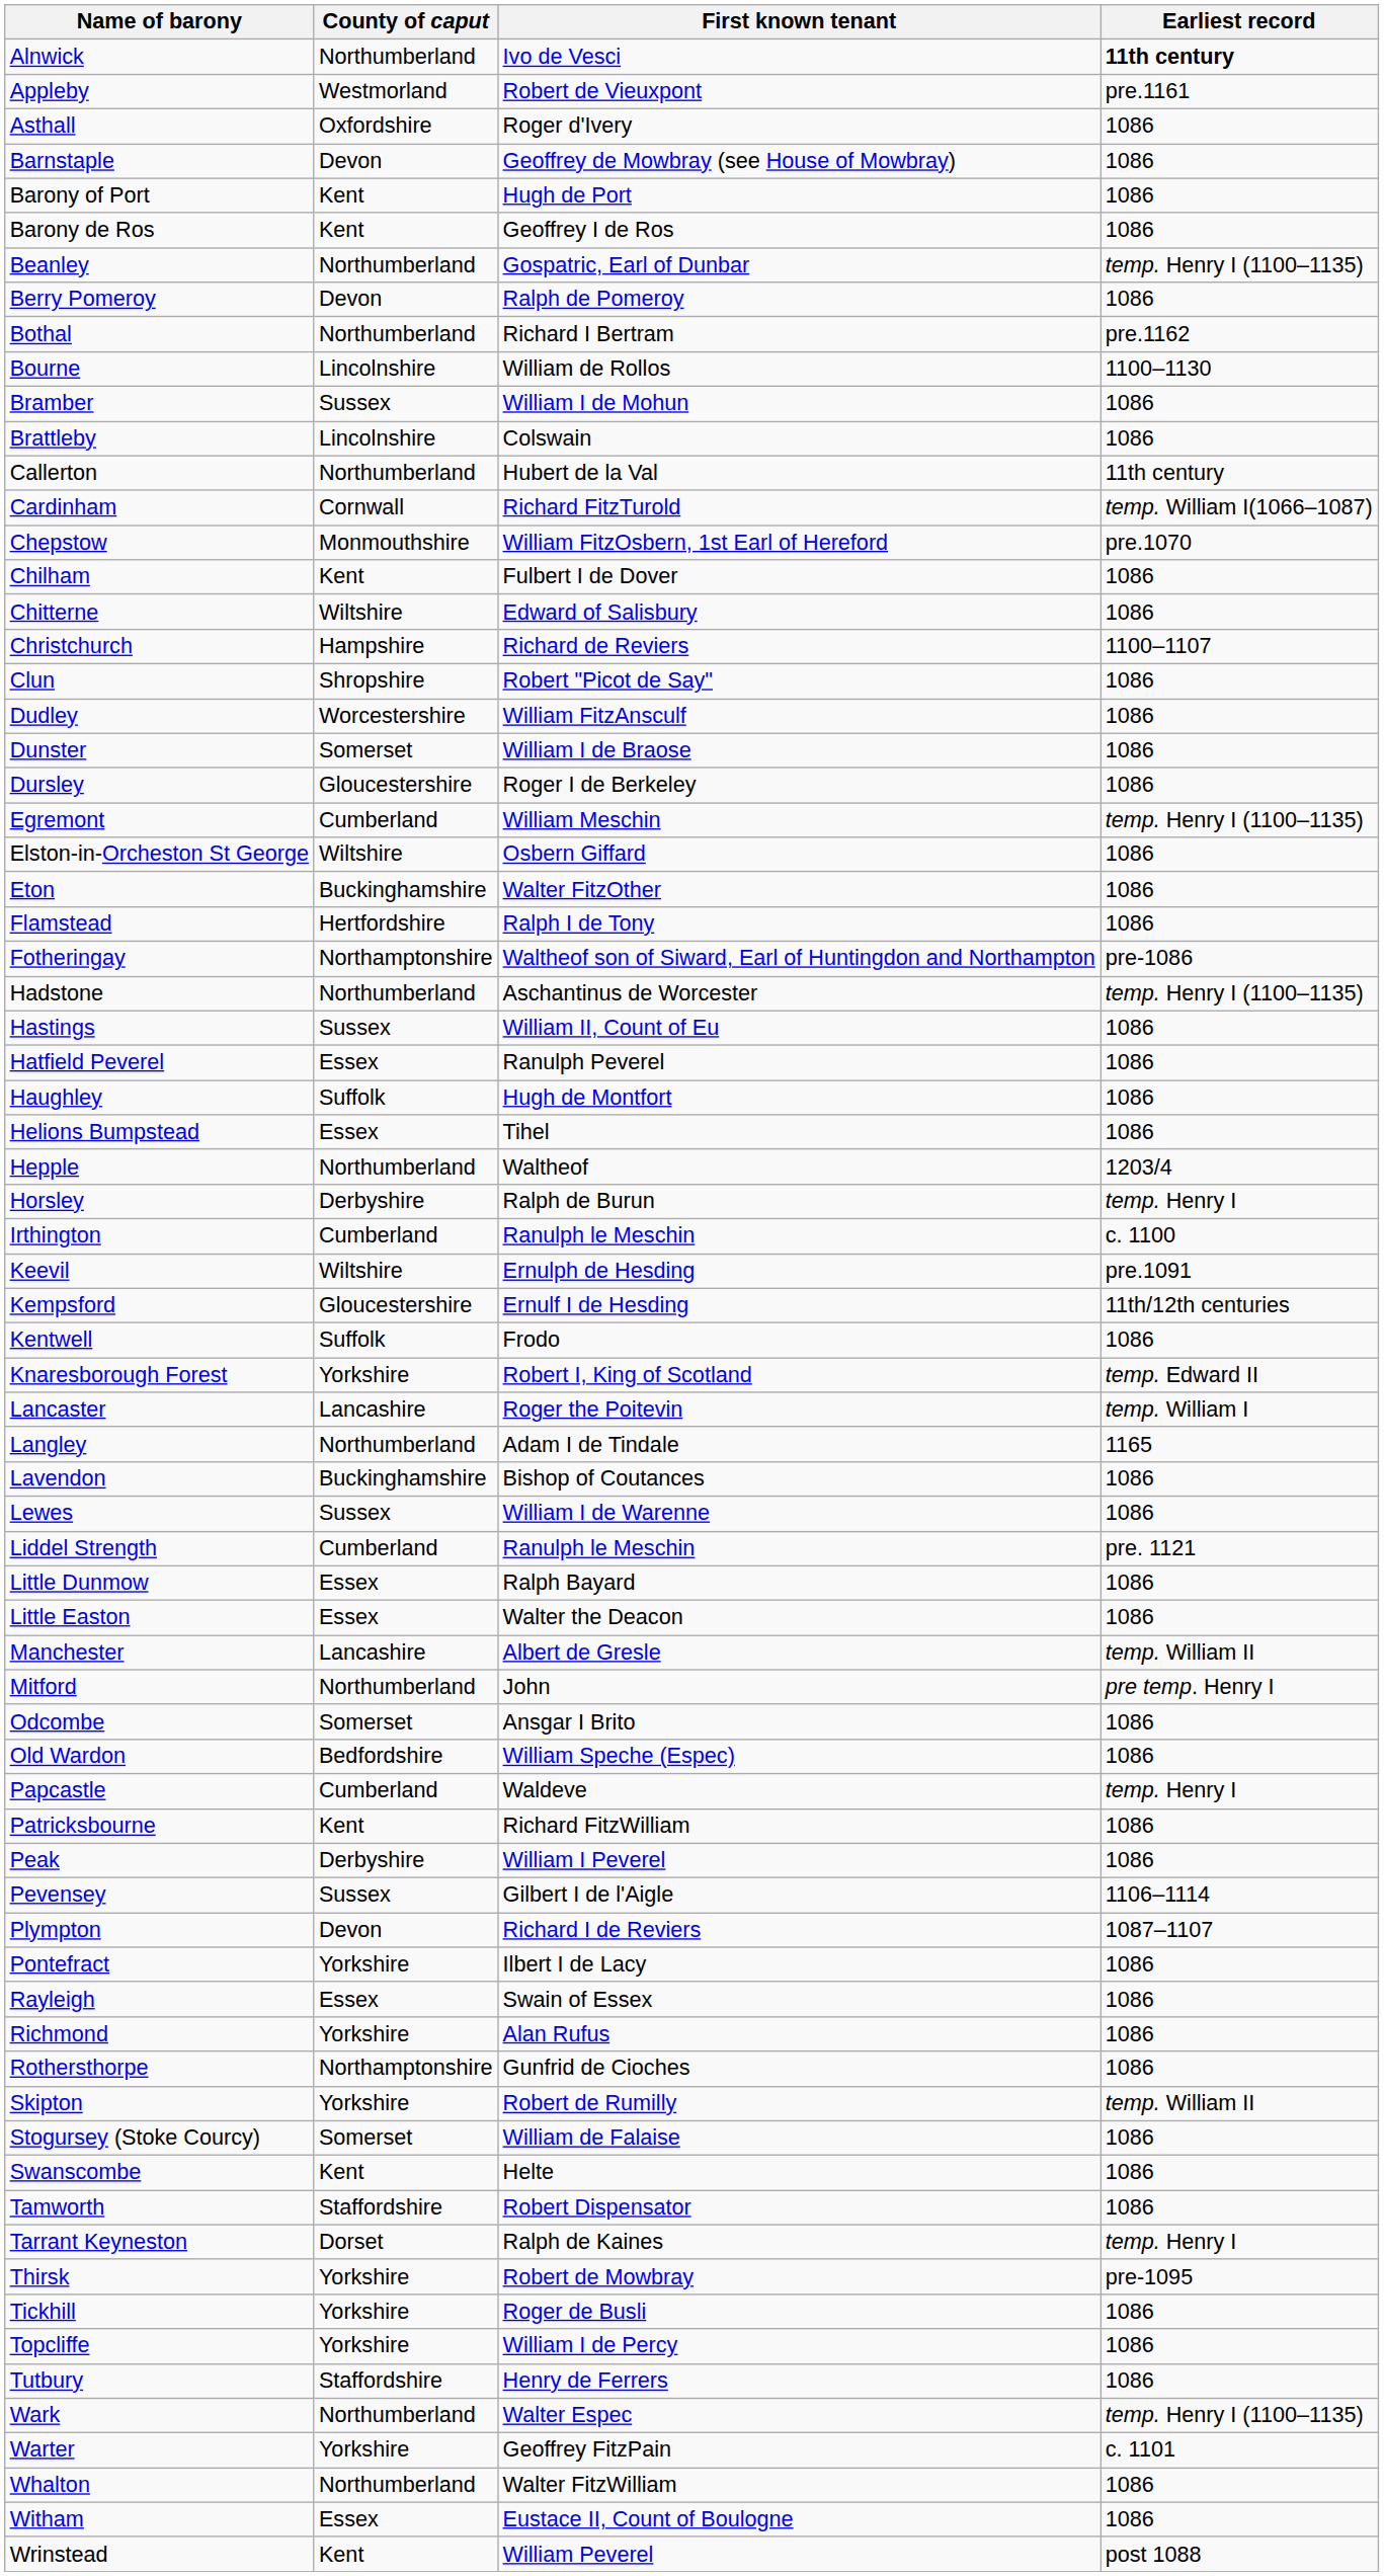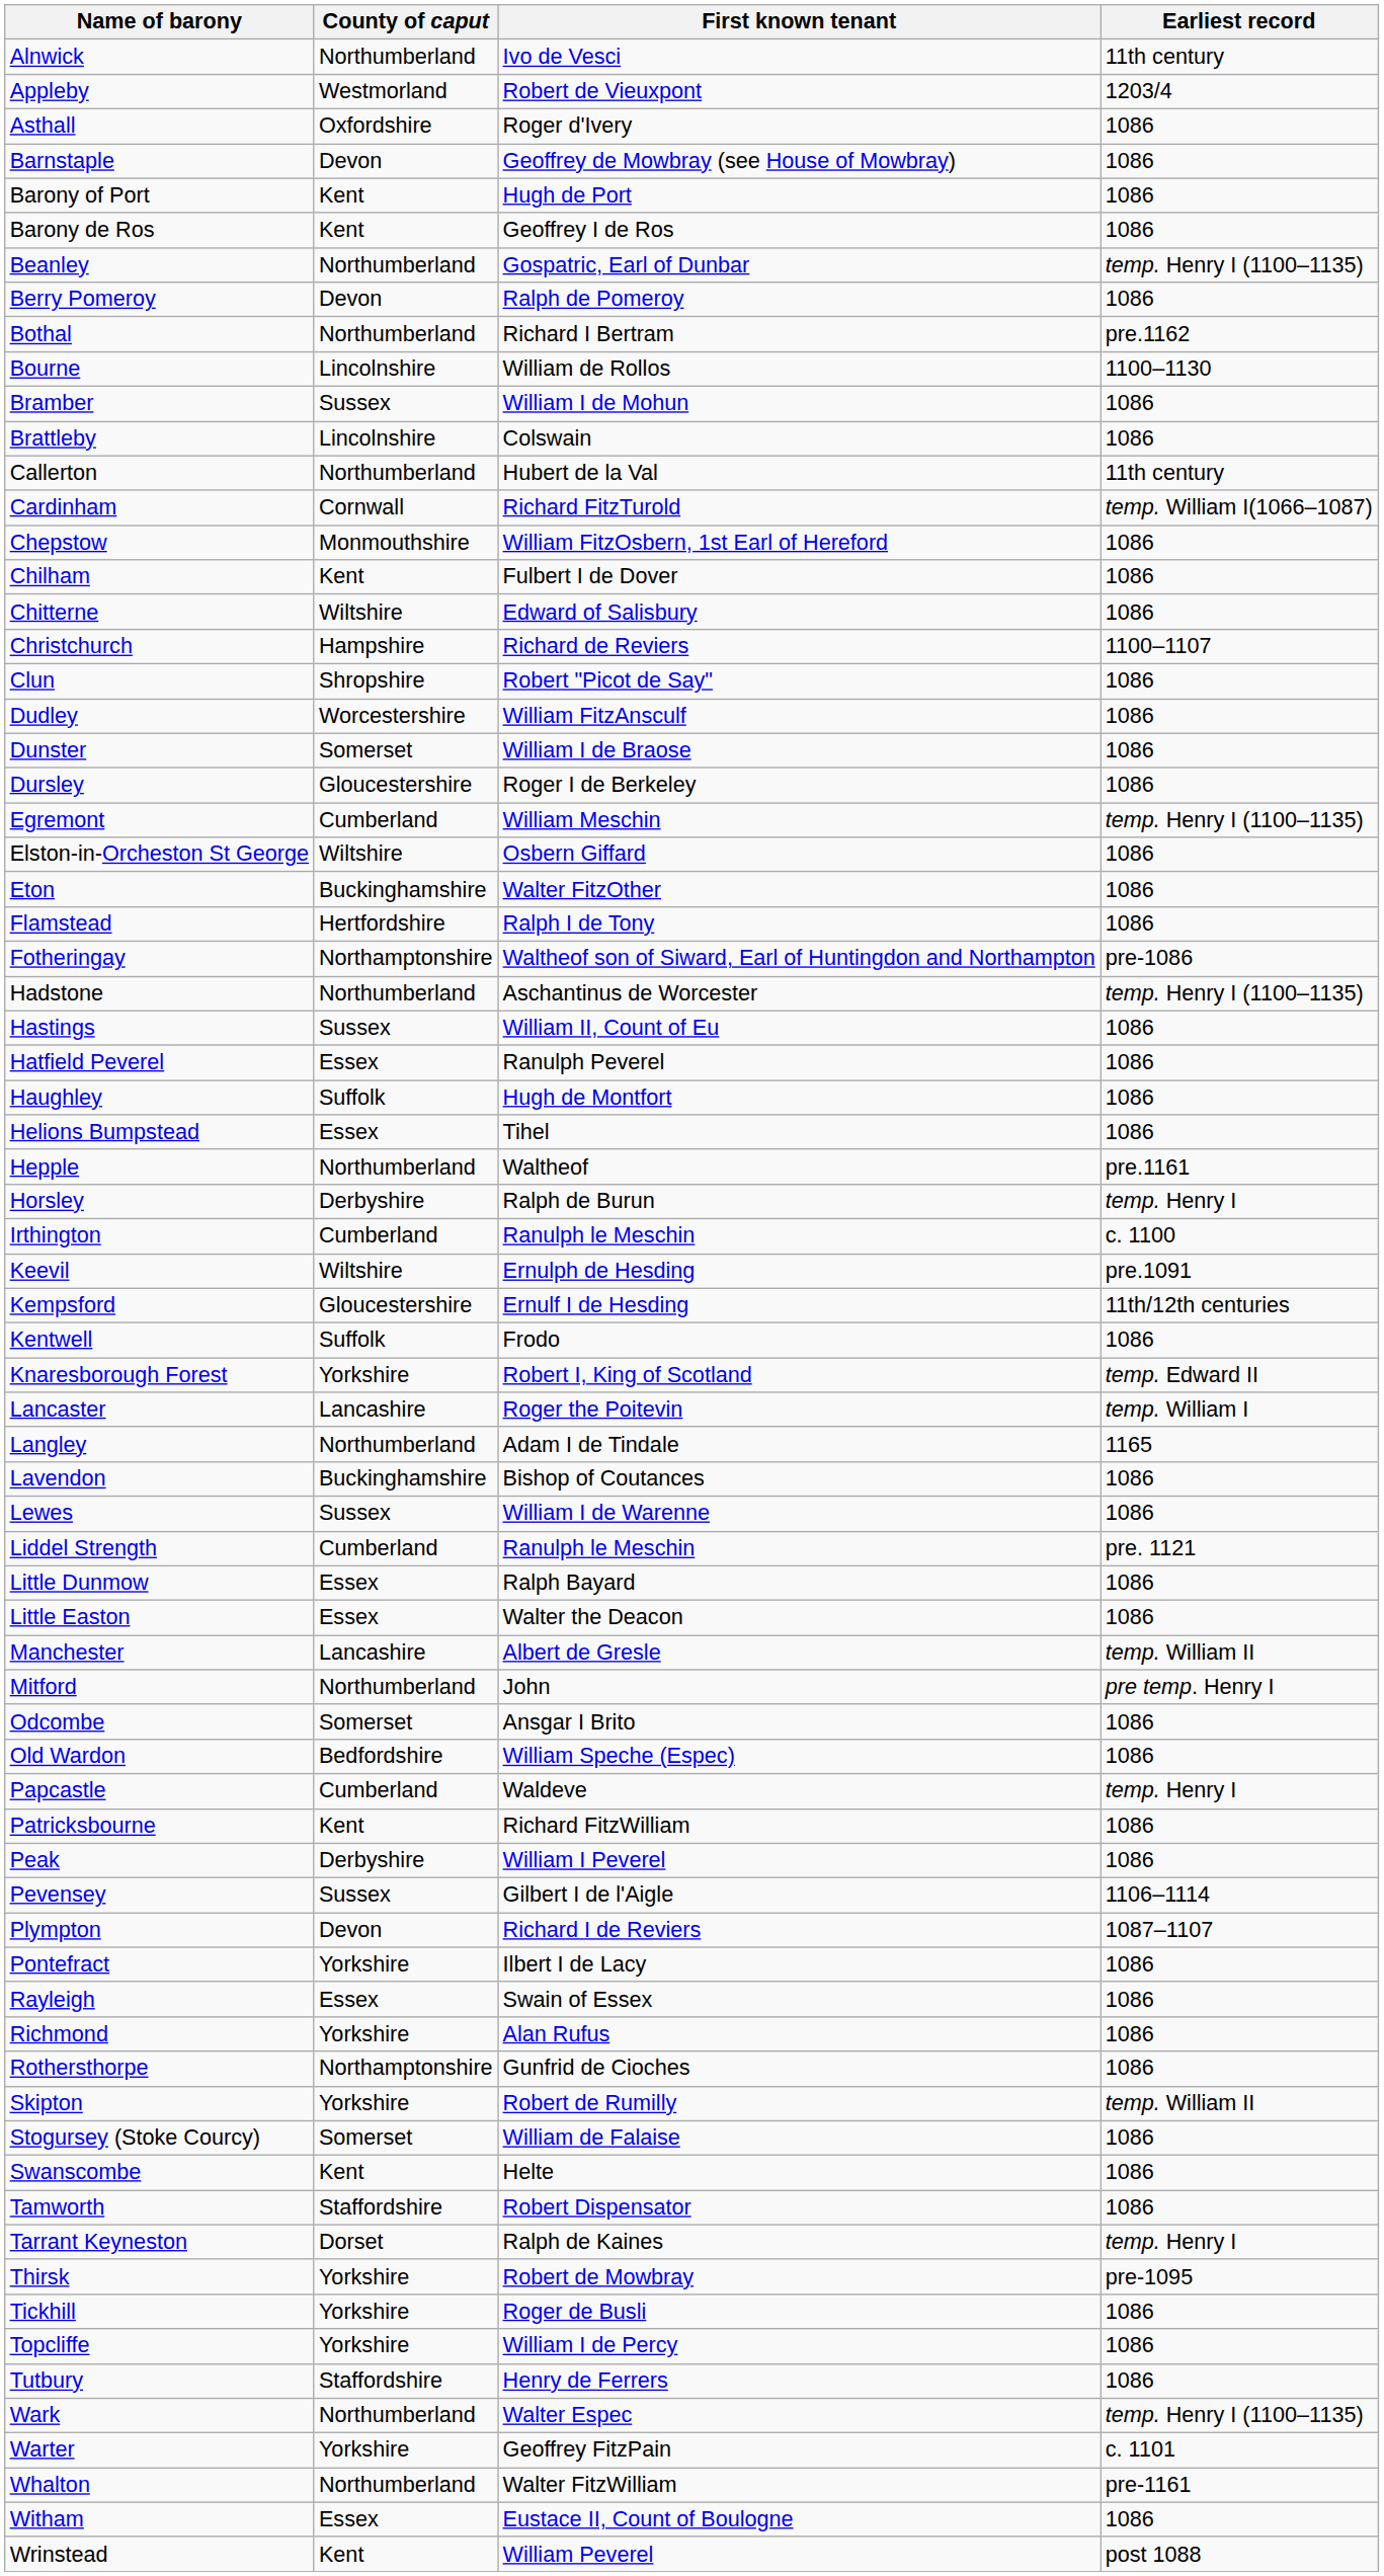Alnwick | Earliest record: bold -> normal
Appleby | Earliest record: pre.1161 -> 1203/4
Chepstow | Earliest record: pre.1070 -> 1086
Hepple | Earliest record: 1203/4 -> pre.1161
Whalton | Earliest record: 1086 -> pre-1161
